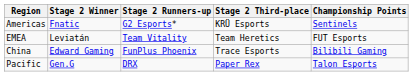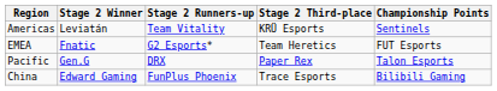Americas | Stage 2 Winner: Fnatic -> Leviatán
Americas | Stage 2 Runners-up: G2 Esports* -> Team Vitality
EMEA | Stage 2 Winner: Leviatán -> Fnatic
EMEA | Stage 2 Runners-up: Team Vitality -> G2 Esports*
rows swapped: Pacific <-> China
